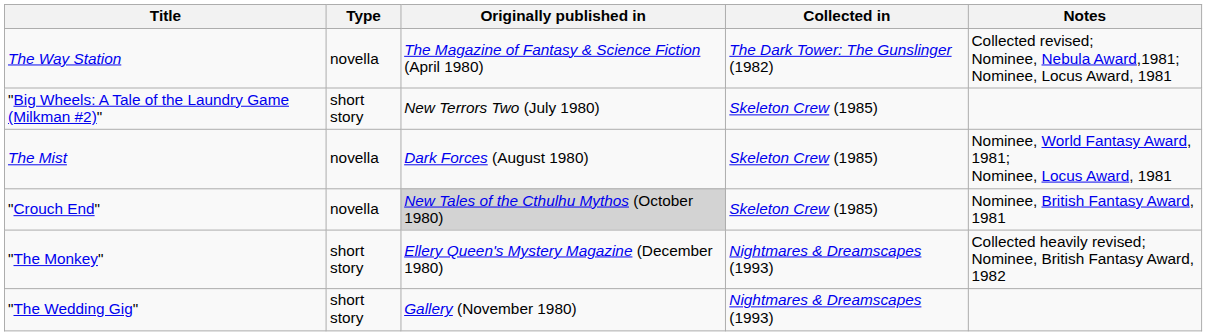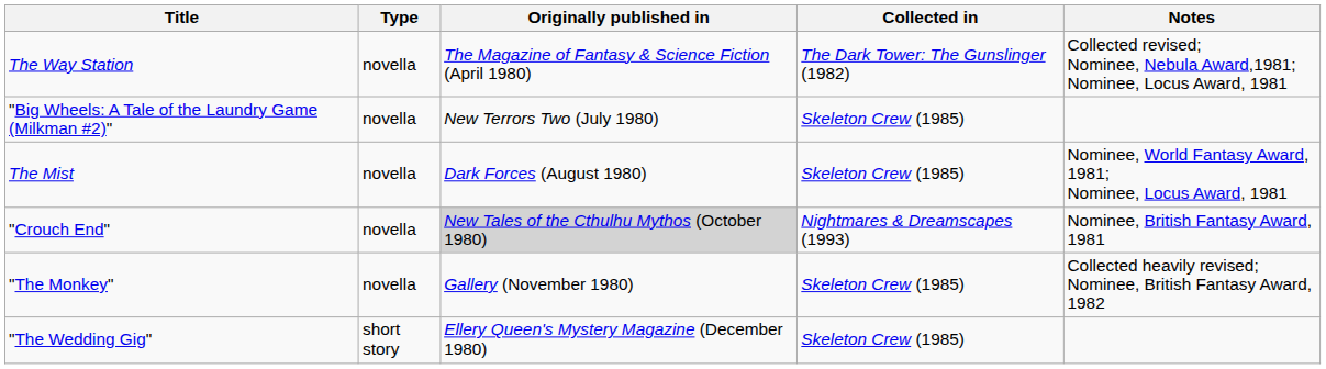"Big Wheels: A Tale of the Laundry Game (Milkman #2)" | Type: short story -> novella
"Crouch End" | Collected in: Skeleton Crew (1985) -> Nightmares & Dreamscapes (1993)
"The Monkey" | Type: short story -> novella
"The Monkey" | Originally published in: Ellery Queen's Mystery Magazine (December 1980) -> Gallery (November 1980)
"The Monkey" | Collected in: Nightmares & Dreamscapes (1993) -> Skeleton Crew (1985)
"The Wedding Gig" | Originally published in: Gallery (November 1980) -> Ellery Queen's Mystery Magazine (December 1980)
"The Wedding Gig" | Collected in: Nightmares & Dreamscapes (1993) -> Skeleton Crew (1985)
